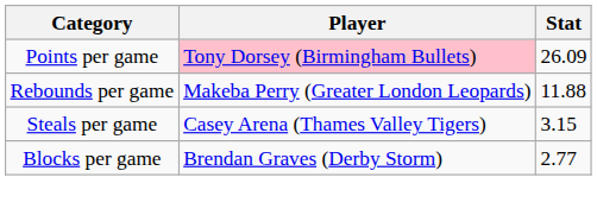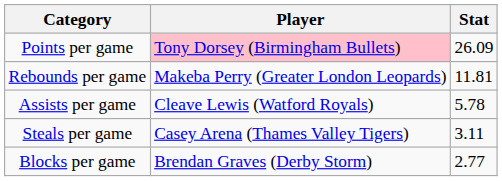Rebounds per game | Stat: 11.88 -> 11.81
+ row: Assists per game | Cleave Lewis (Watford Royals) | 5.78
Steals per game | Stat: 3.15 -> 3.11
